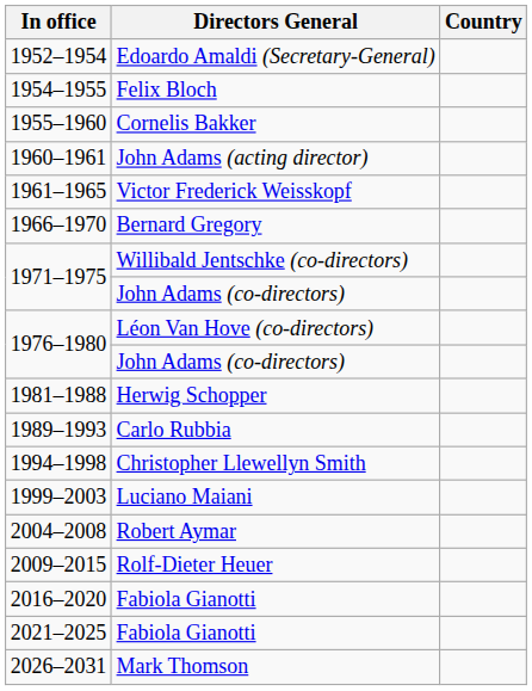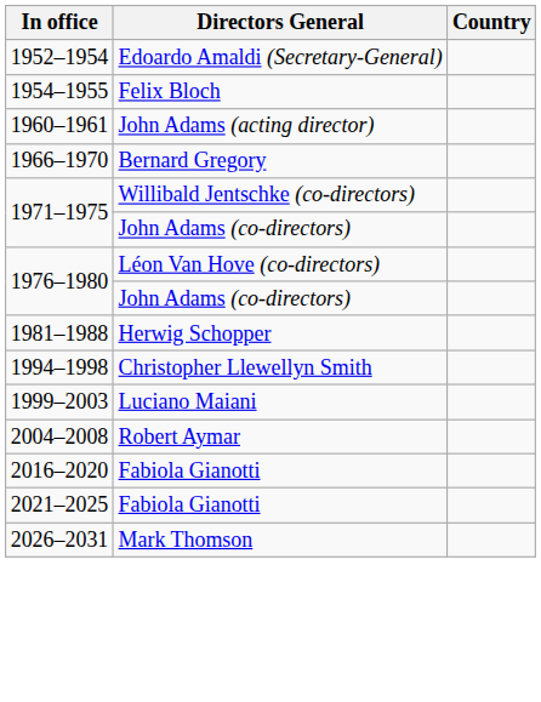- row: 1955–1960 | Cornelis Bakker
- row: 1961–1965 | Victor Frederick Weisskopf
- row: 1989–1993 | Carlo Rubbia
- row: 2009–2015 | Rolf-Dieter Heuer
